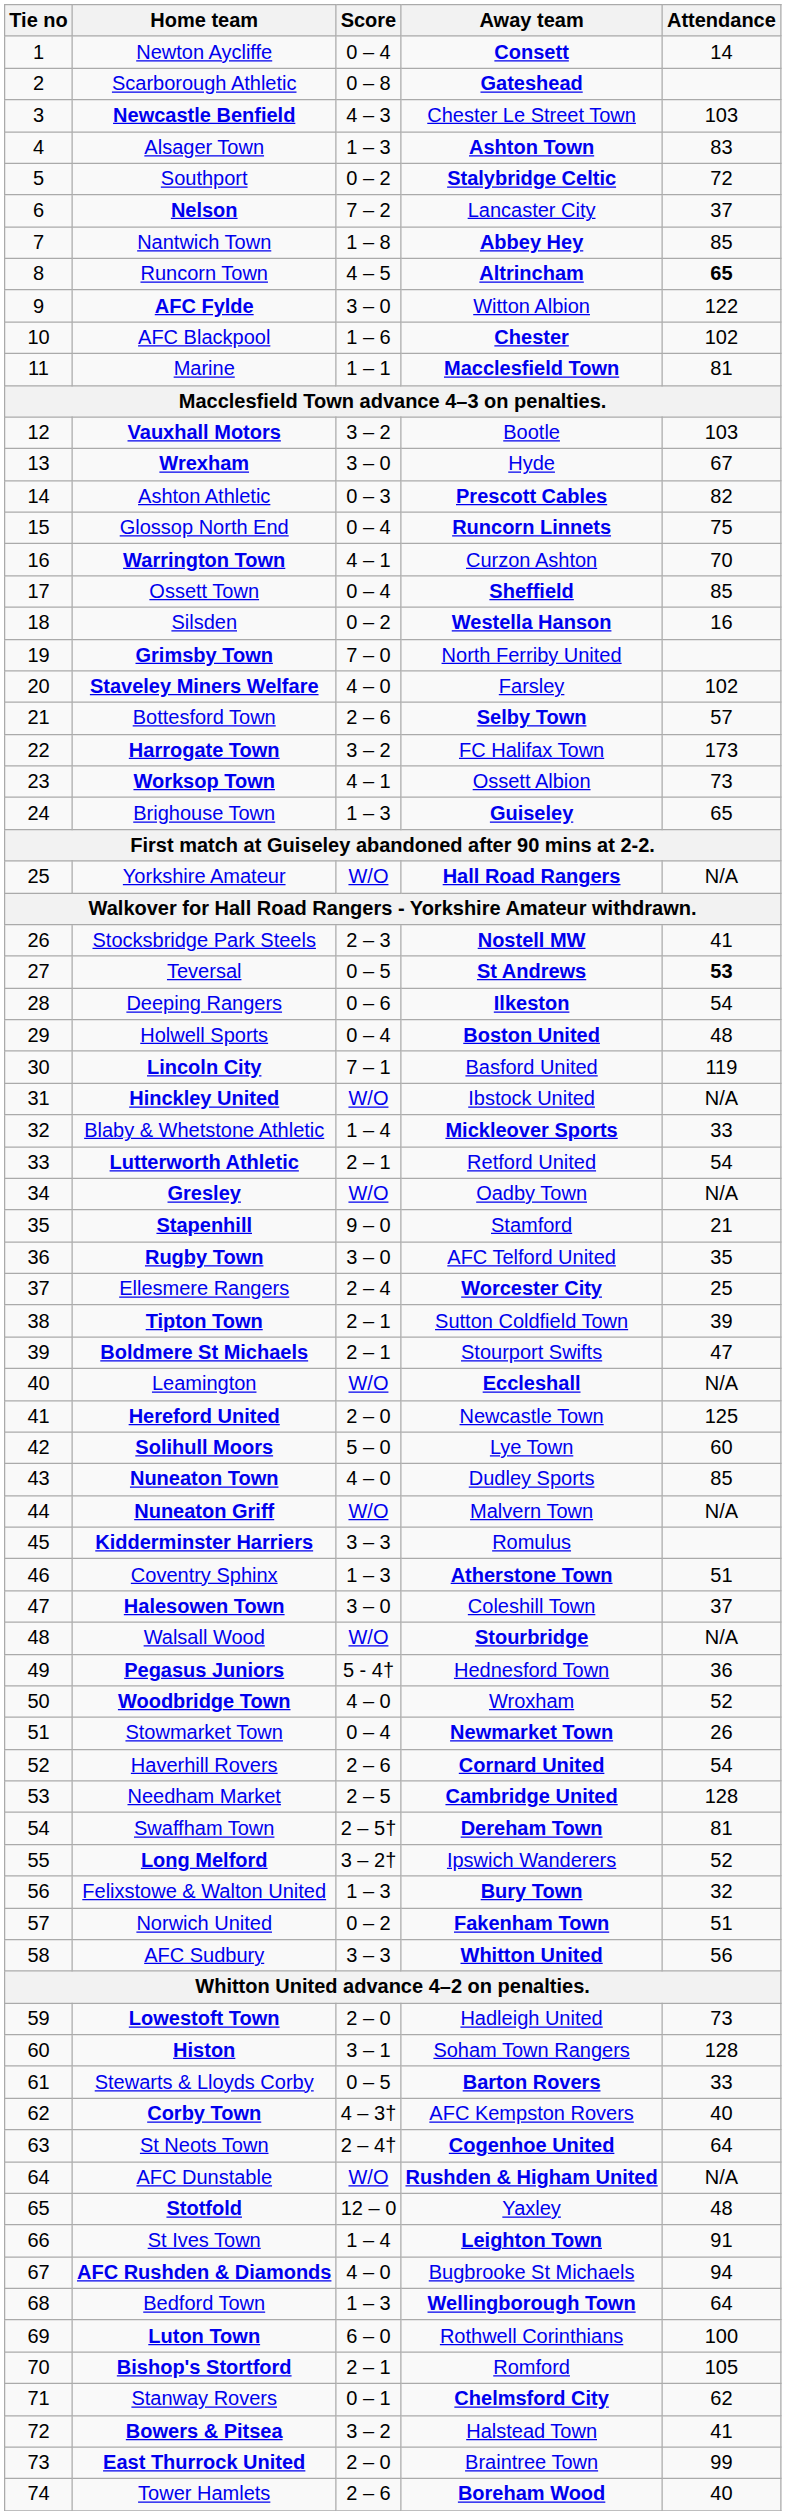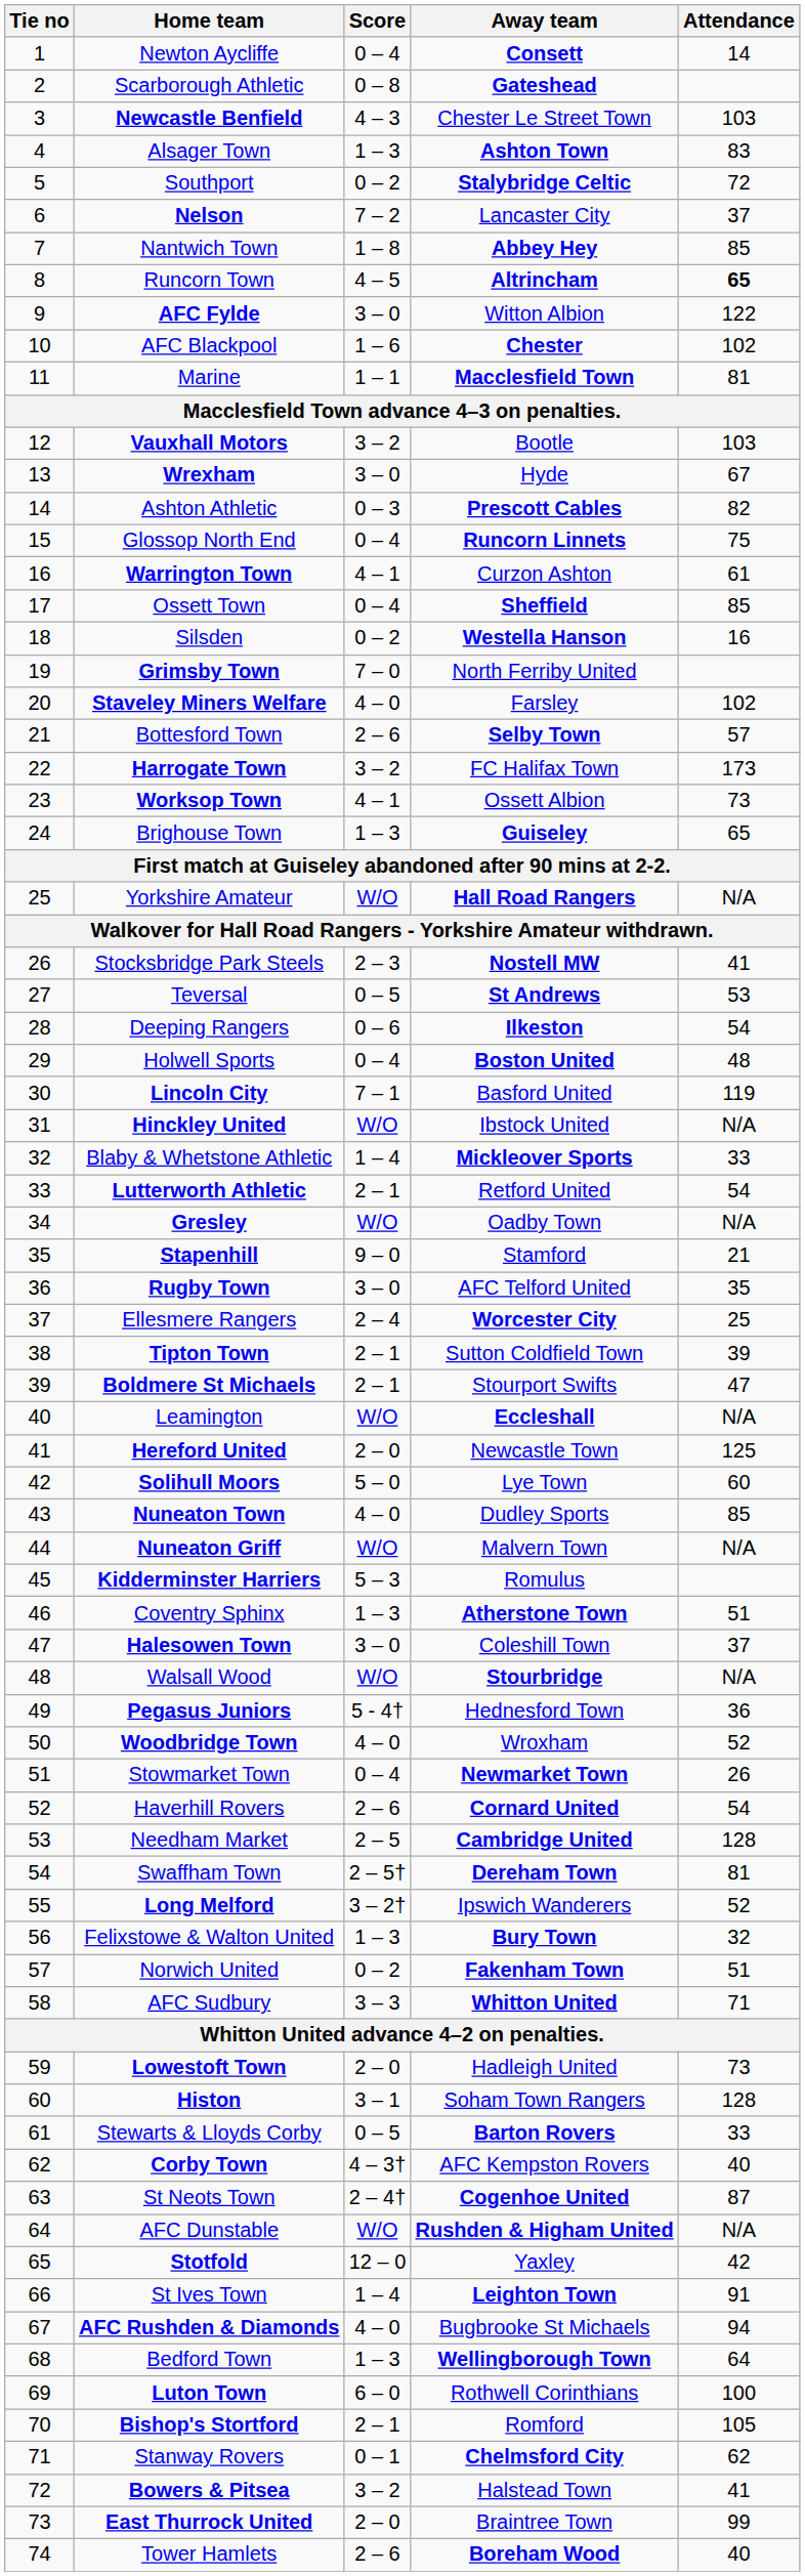Warrington Town | Attendance: 70 -> 61
Teversal | Attendance: bold -> normal
Kidderminster Harriers | Score: 3 – 3 -> 5 – 3
AFC Sudbury | Attendance: 56 -> 71
St Neots Town | Attendance: 64 -> 87
Stotfold | Attendance: 48 -> 42
